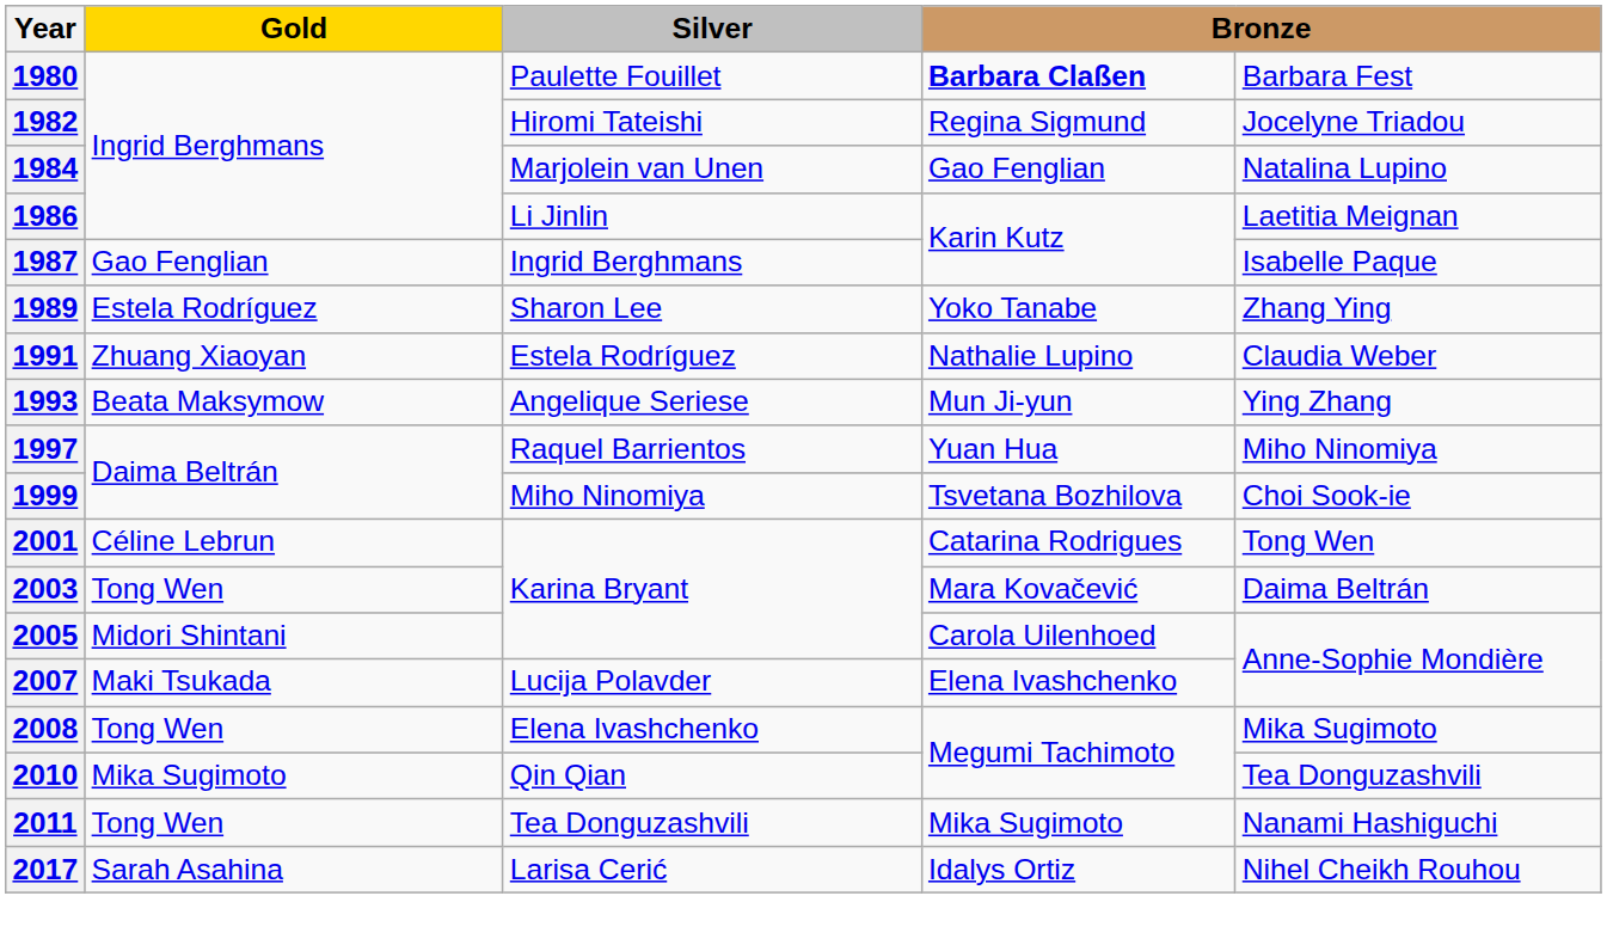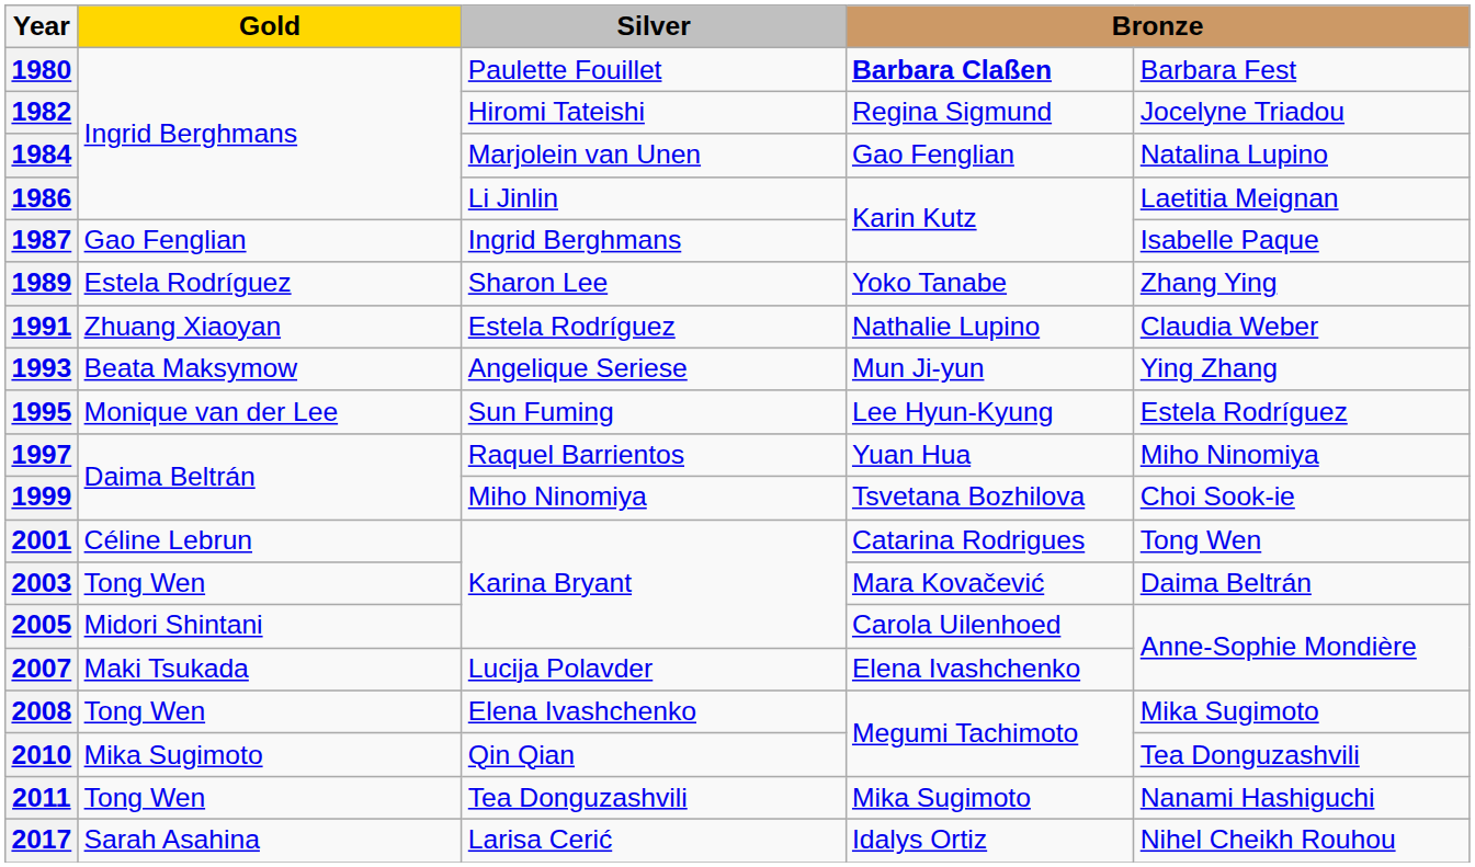+ row: 1995 | Monique van der Lee | Sun Fuming | Lee Hyun-Kyung | Estela Rodríguez
